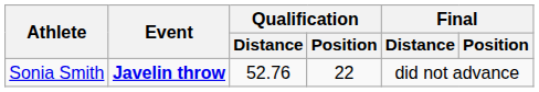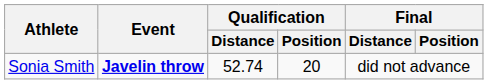Sonia Smith | Qualification / Distance: 52.76 -> 52.74
Sonia Smith | Qualification / Position: 22 -> 20
